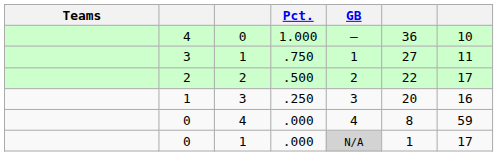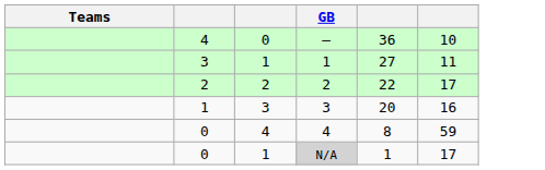- column: Pct. | 1.000 | .750 | .500 | .250 | .000 | .000
